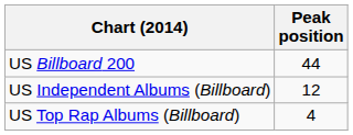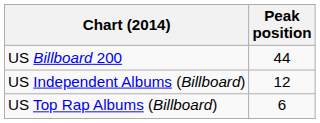US Top Rap Albums (Billboard) | Peak position: 4 -> 6
